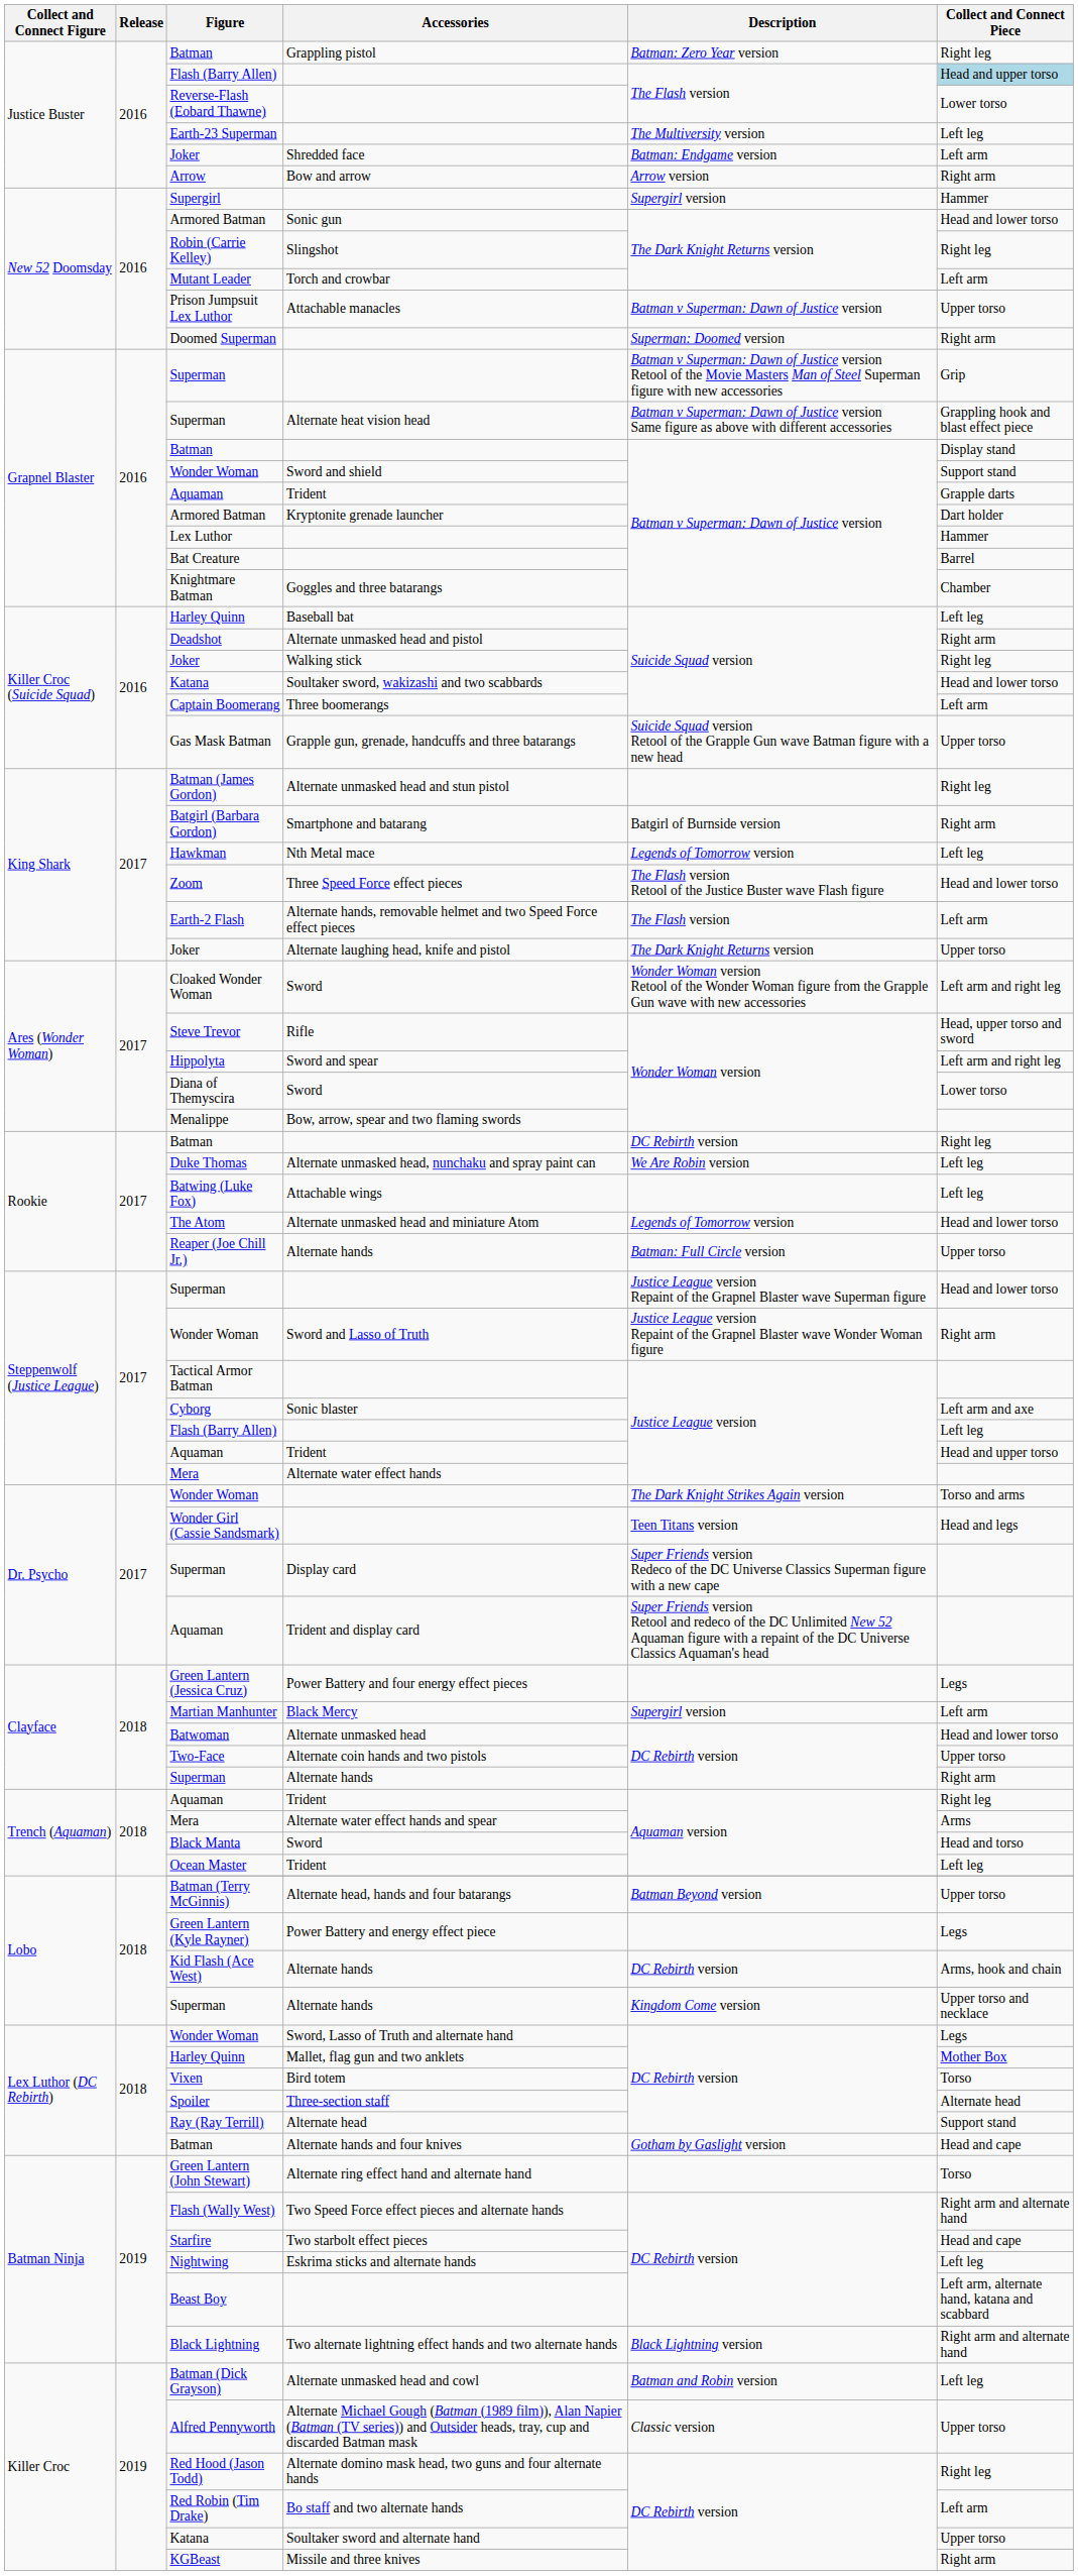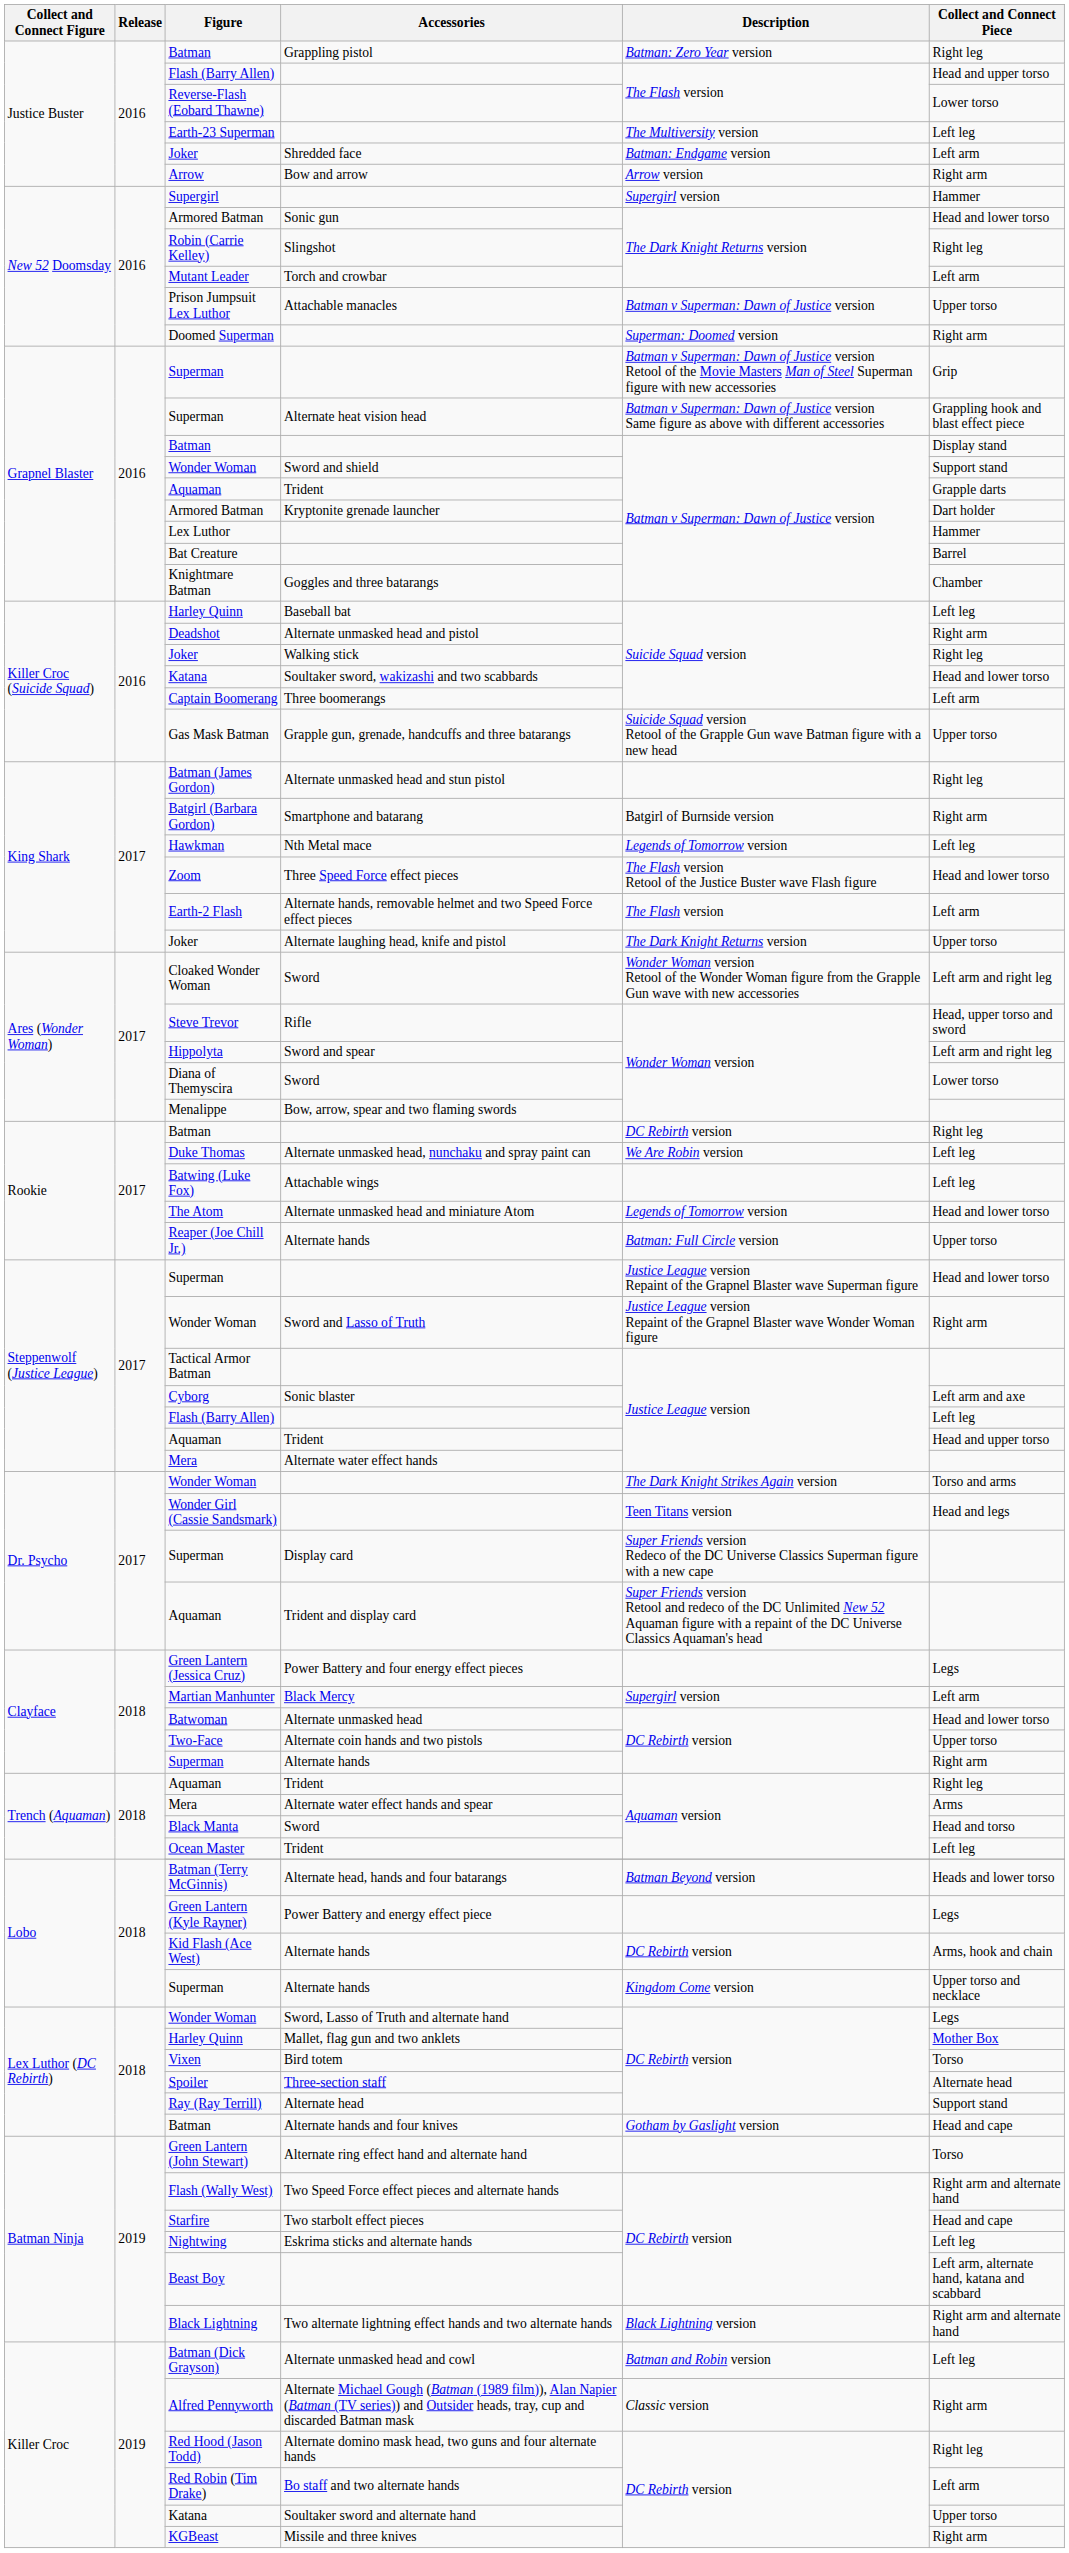Justice Buster / Flash (Barry Allen) | Collect and Connect Piece: lightblue background -> no background
Batman (Terry McGinnis) | Collect and Connect Piece: Upper torso -> Heads and lower torso
Alfred Pennyworth | Collect and Connect Piece: Upper torso -> Right arm
